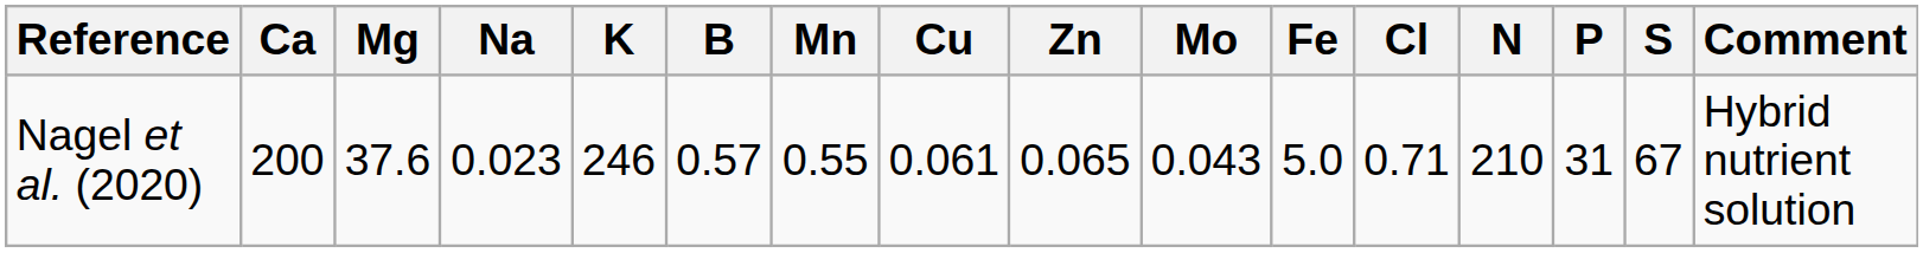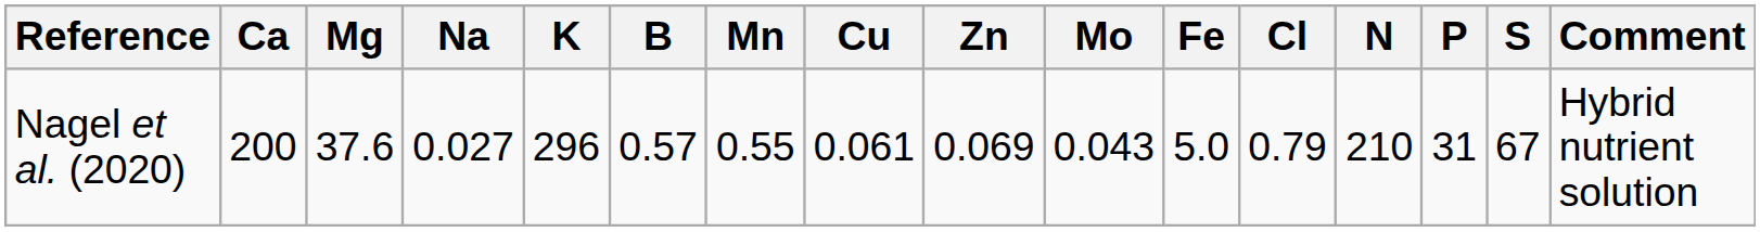Nagel et al. (2020) | Na: 0.023 -> 0.027
Nagel et al. (2020) | K: 246 -> 296
Nagel et al. (2020) | Zn: 0.065 -> 0.069
Nagel et al. (2020) | Cl: 0.71 -> 0.79
